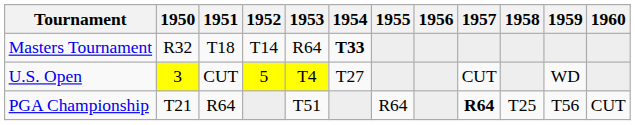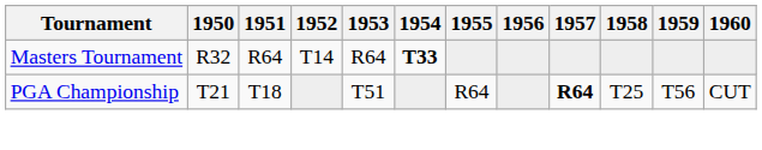Masters Tournament | 1951: T18 -> R64
- row: U.S. Open | 3 | CUT | 5 | T4 | T27 | CUT | WD
PGA Championship | 1951: R64 -> T18
